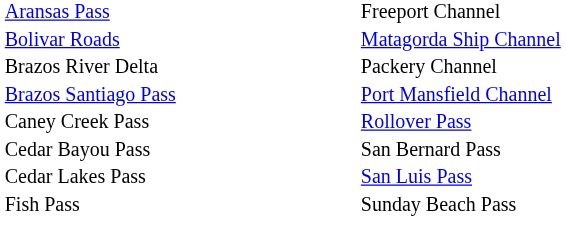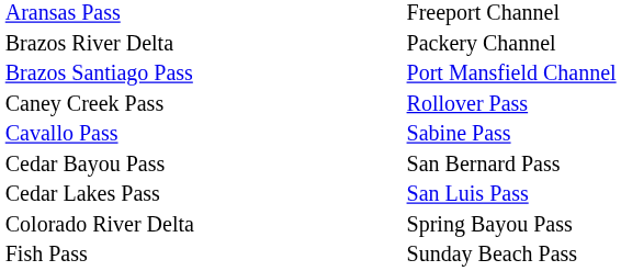- row: Bolivar Roads | Matagorda Ship Channel
+ row: Cavallo Pass | Sabine Pass
+ row: Colorado River Delta | Spring Bayou Pass
